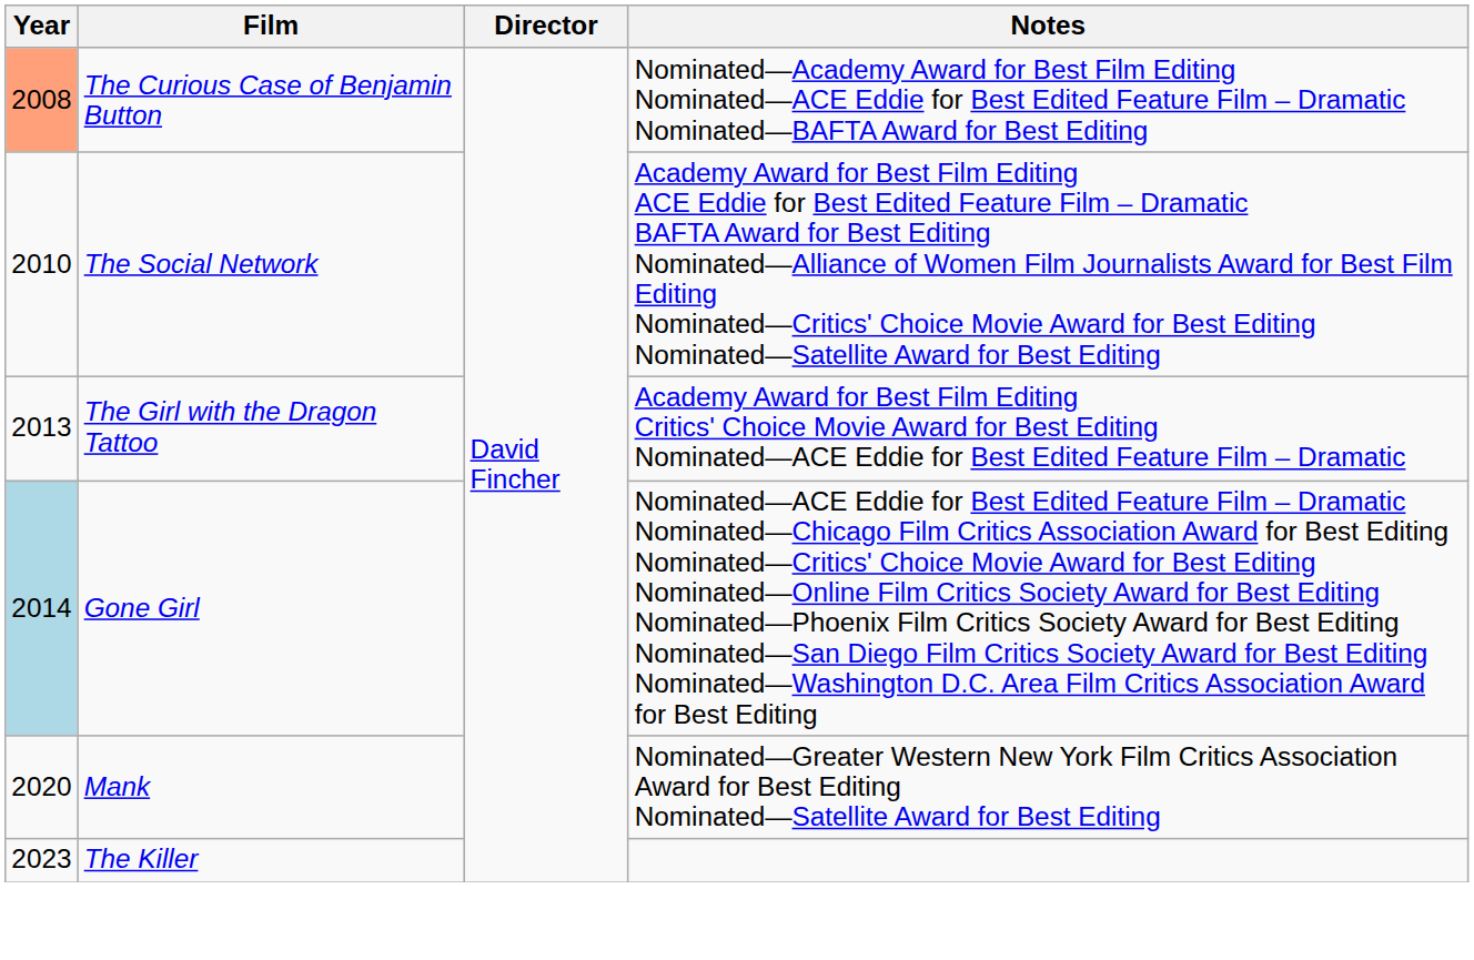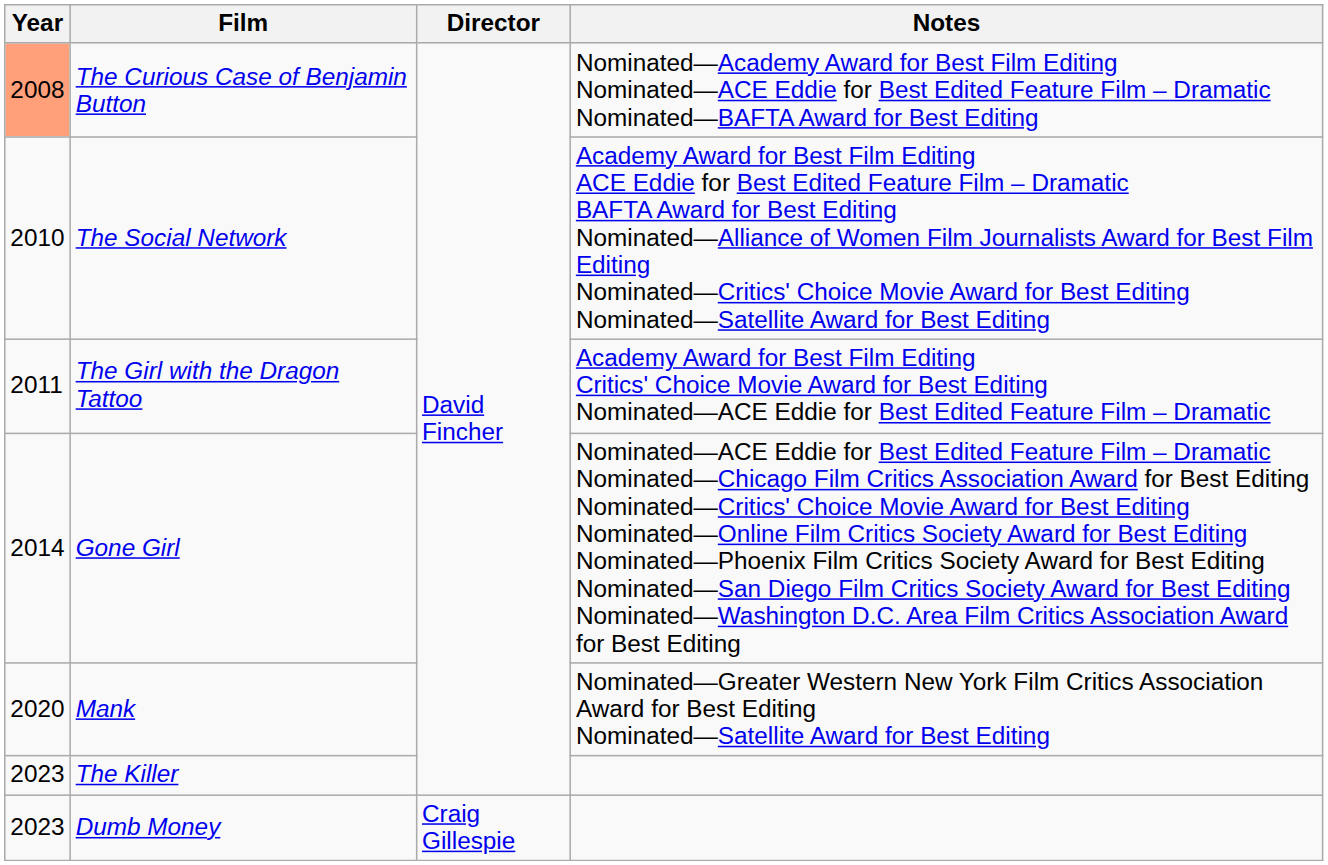The Girl with the Dragon Tattoo | Year: 2013 -> 2011
Gone Girl | Year: lightblue background -> no background
+ row: 2023 | Dumb Money | Craig Gillespie
